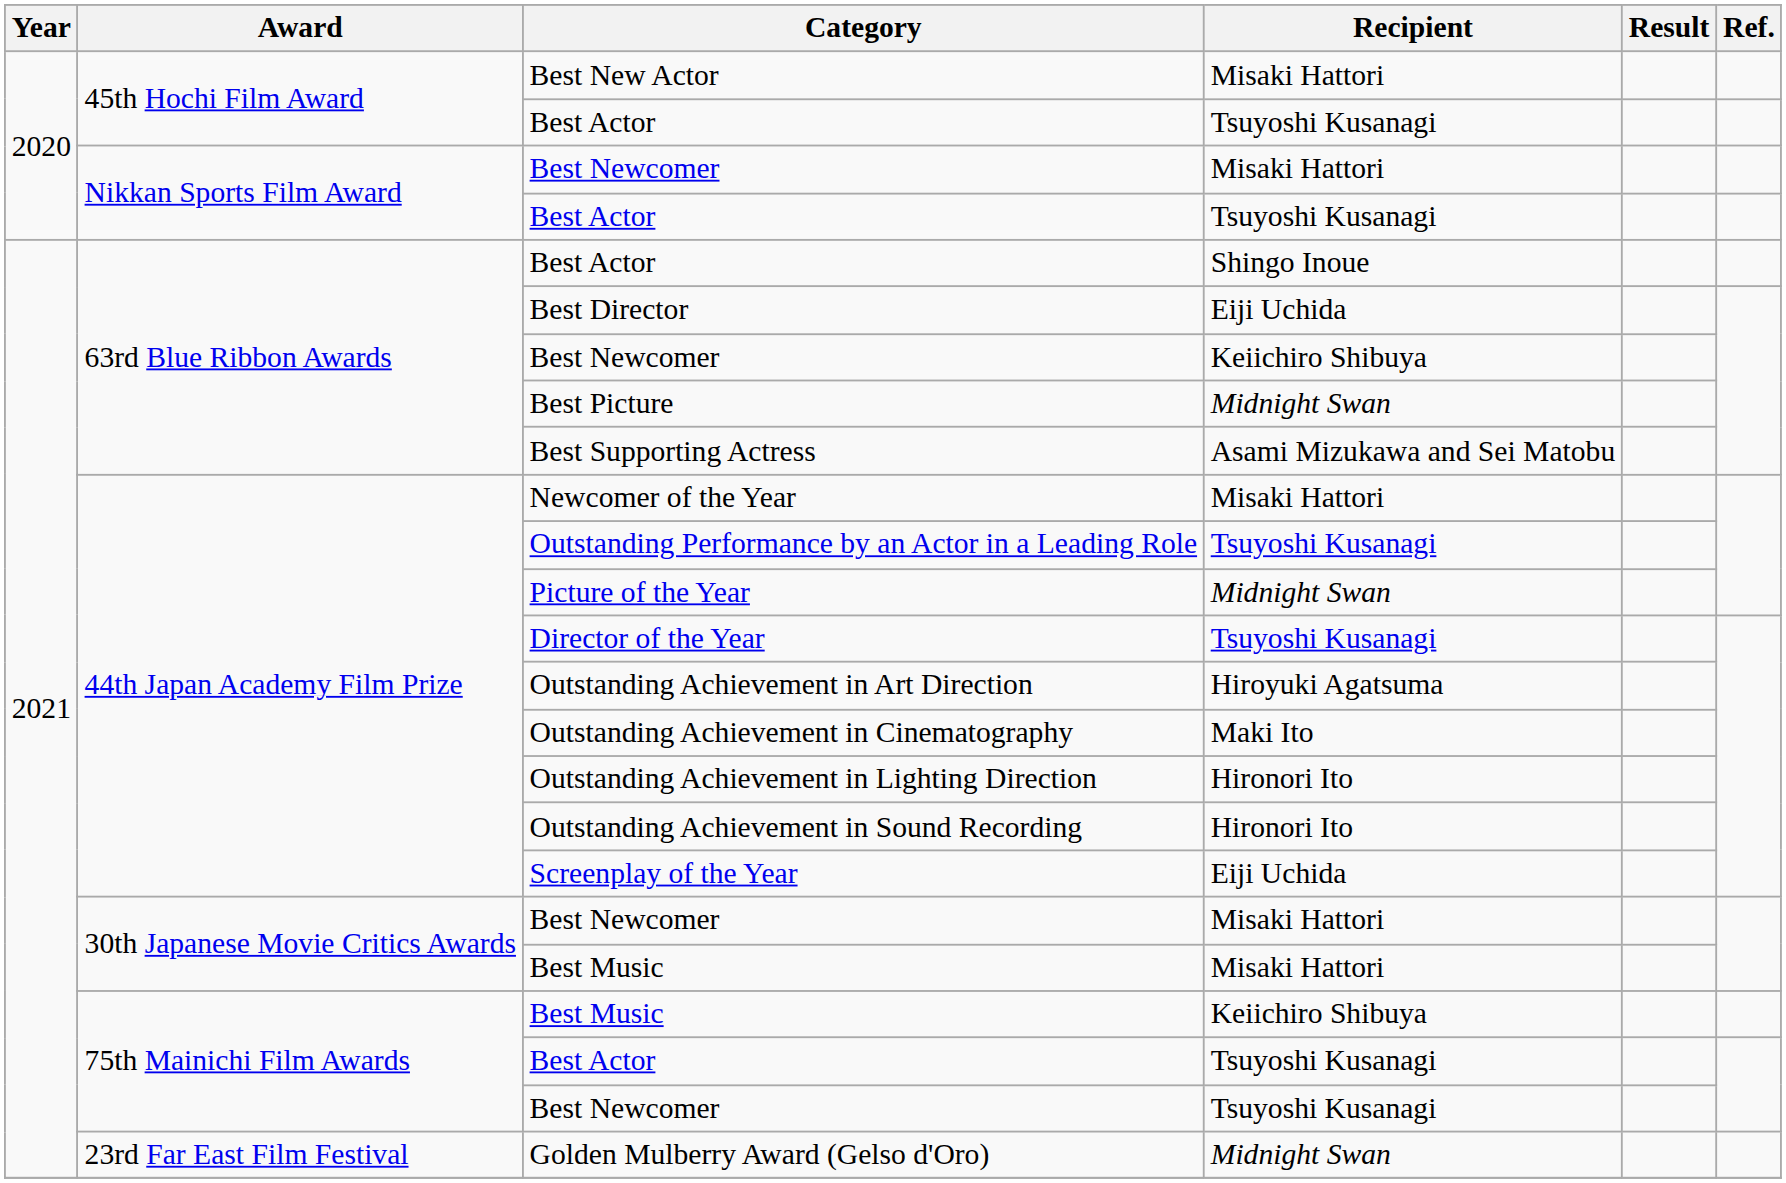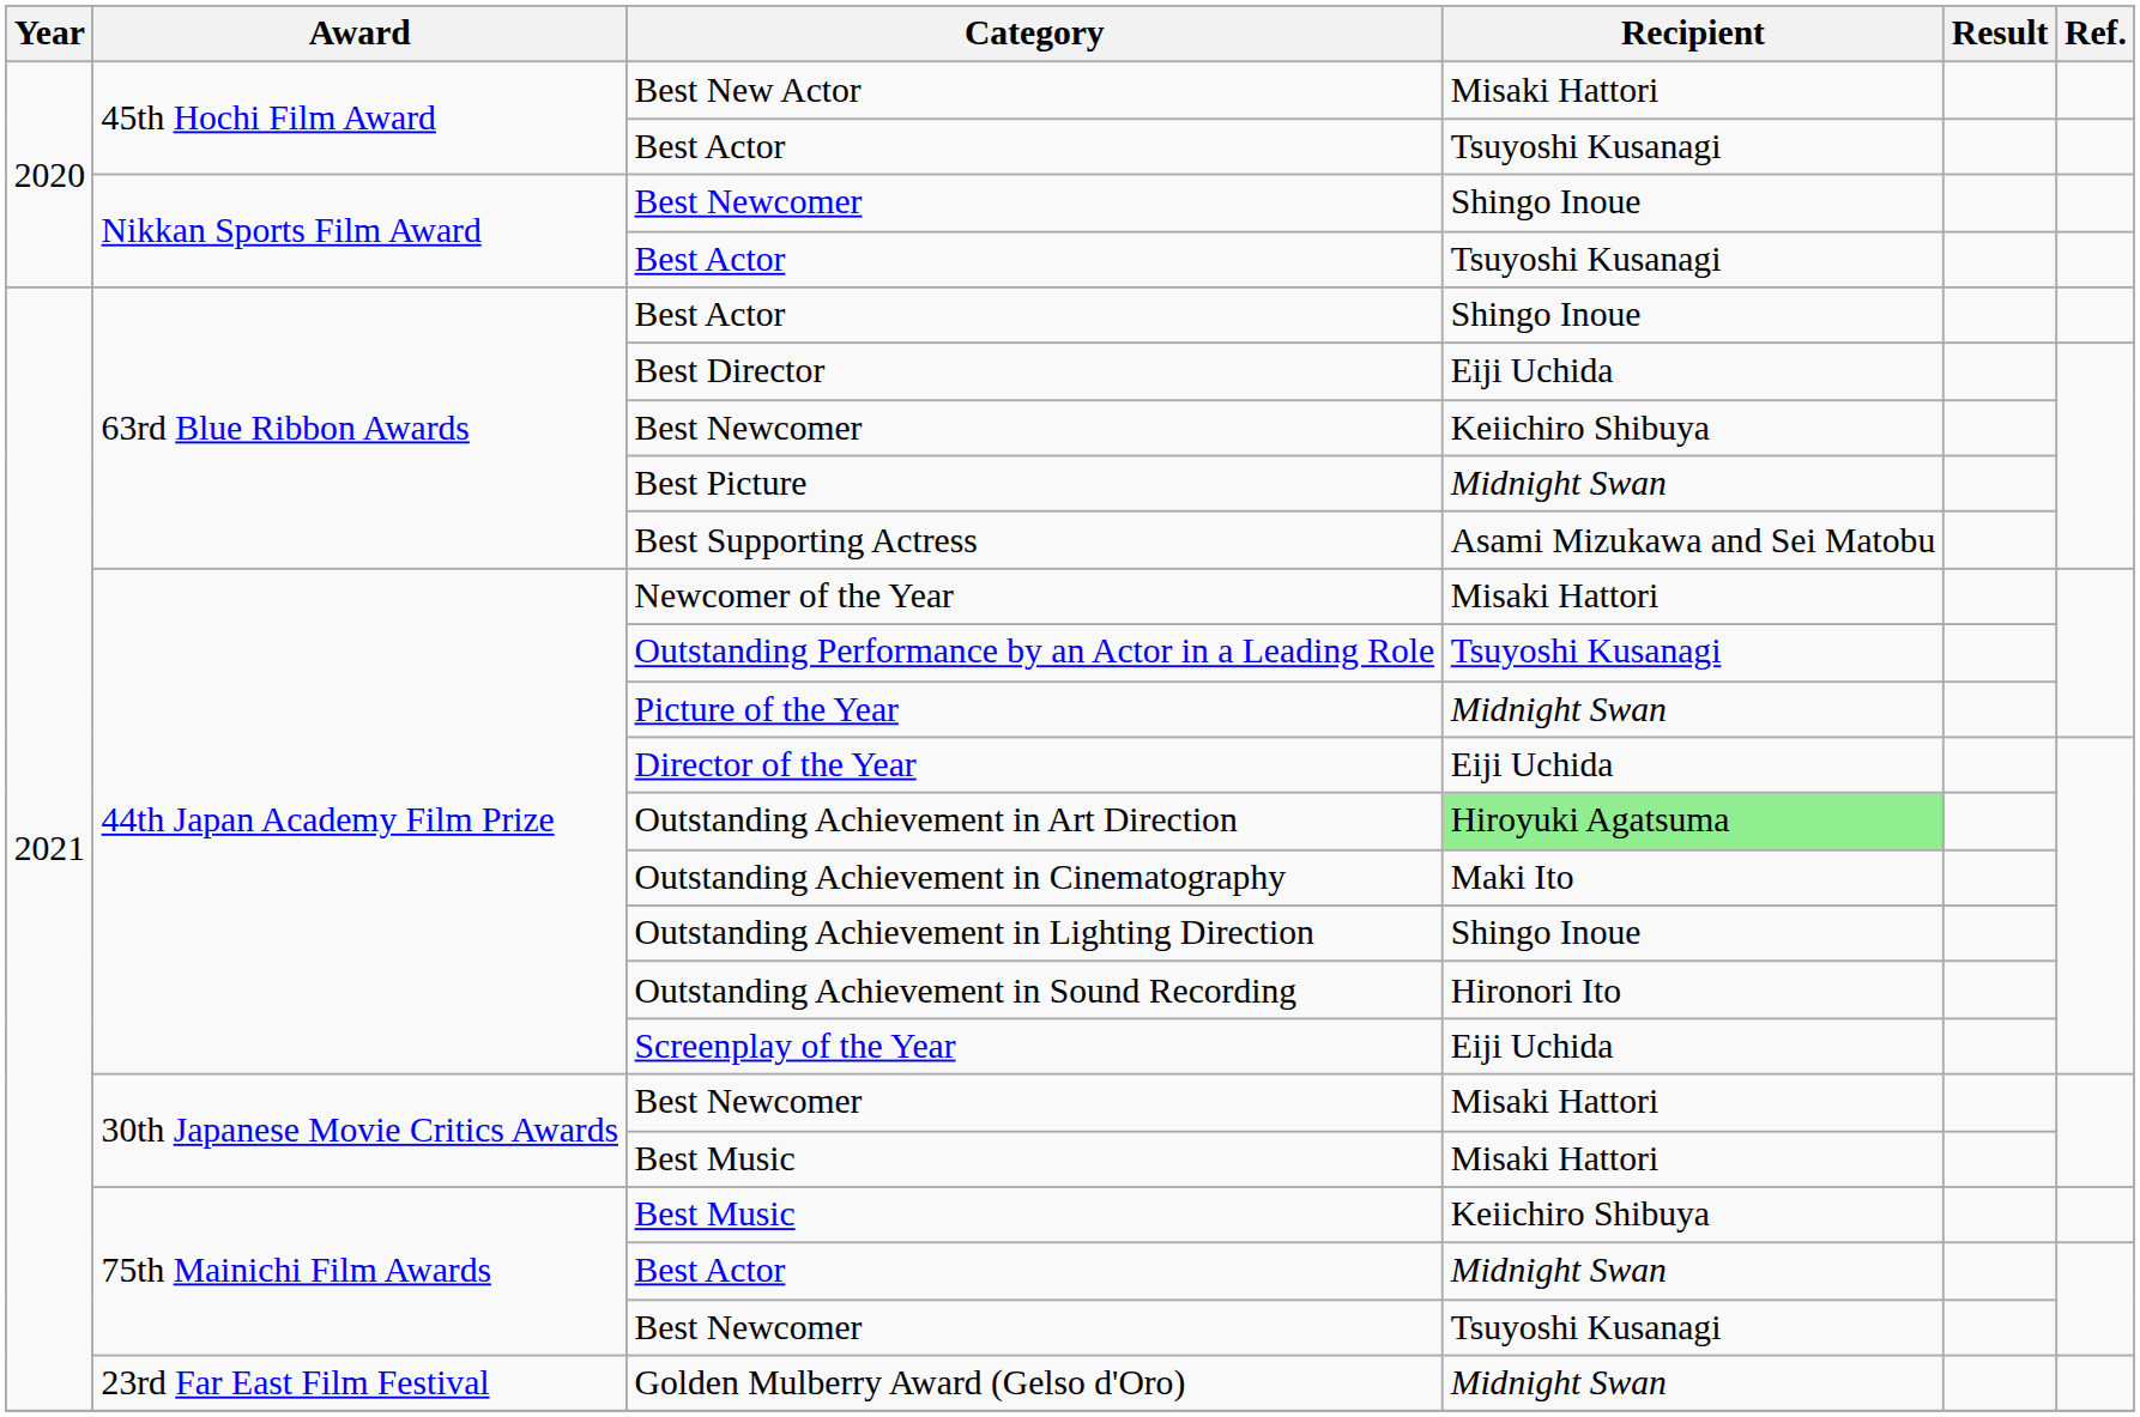Nikkan Sports Film Award / Best Newcomer | Recipient: Misaki Hattori -> Shingo Inoue
Director of the Year | Recipient: Tsuyoshi Kusanagi -> Eiji Uchida
Outstanding Achievement in Art Direction | Recipient: no background -> lightgreen background
Outstanding Achievement in Lighting Direction | Recipient: Hironori Ito -> Shingo Inoue
75th Mainichi Film Awards / Best Actor | Recipient: Tsuyoshi Kusanagi -> Midnight Swan
